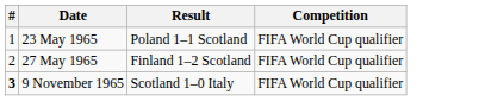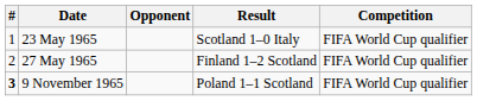+ column: Opponent
23 May 1965 | Result: Poland 1–1 Scotland -> Scotland 1–0 Italy
9 November 1965 | Result: Scotland 1–0 Italy -> Poland 1–1 Scotland
